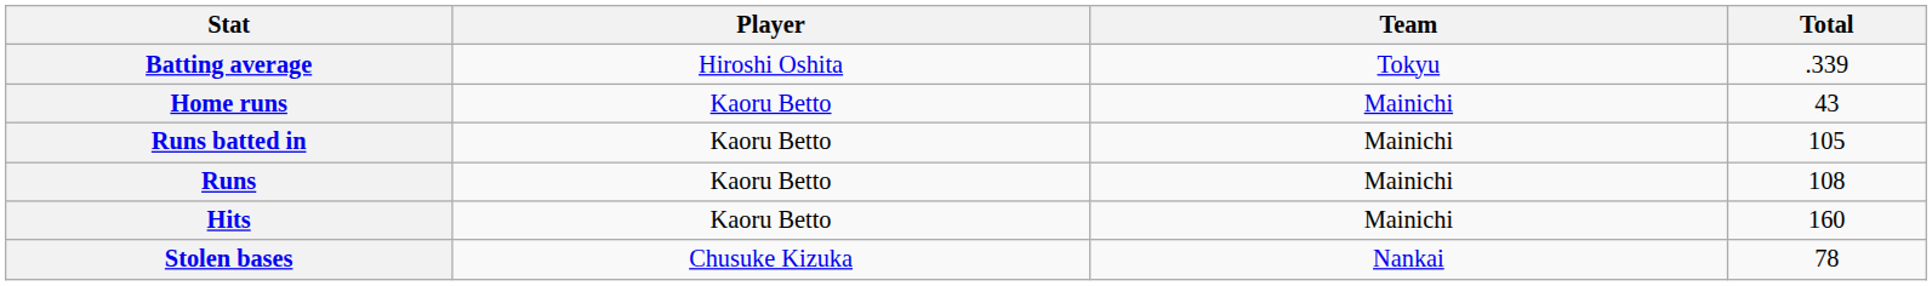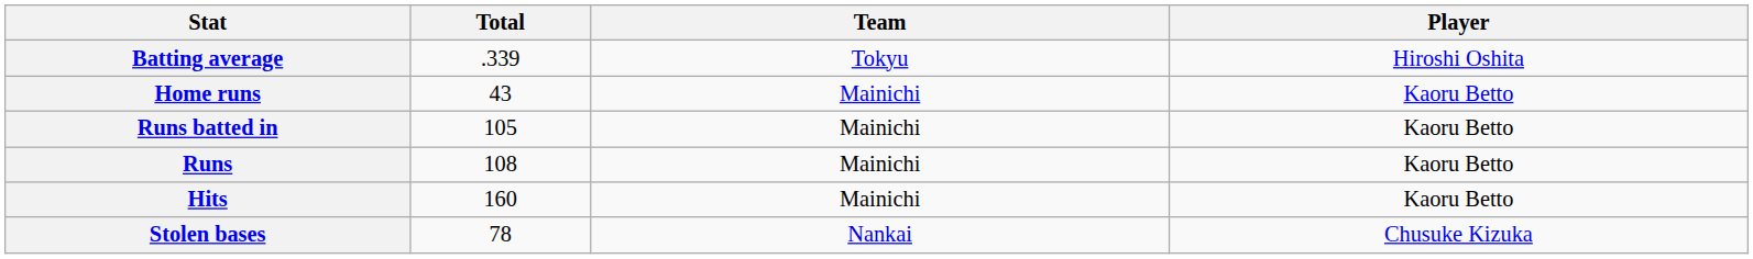columns swapped: Player <-> Total
